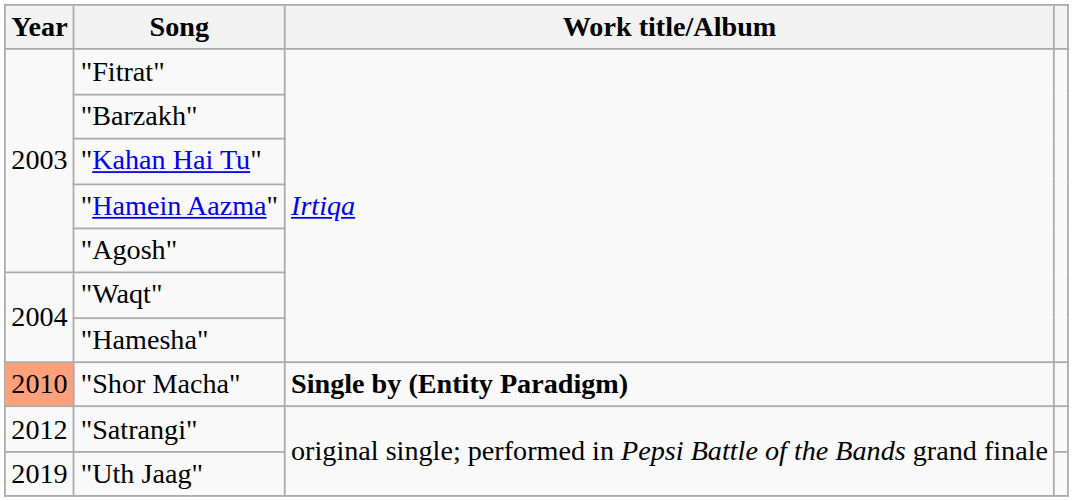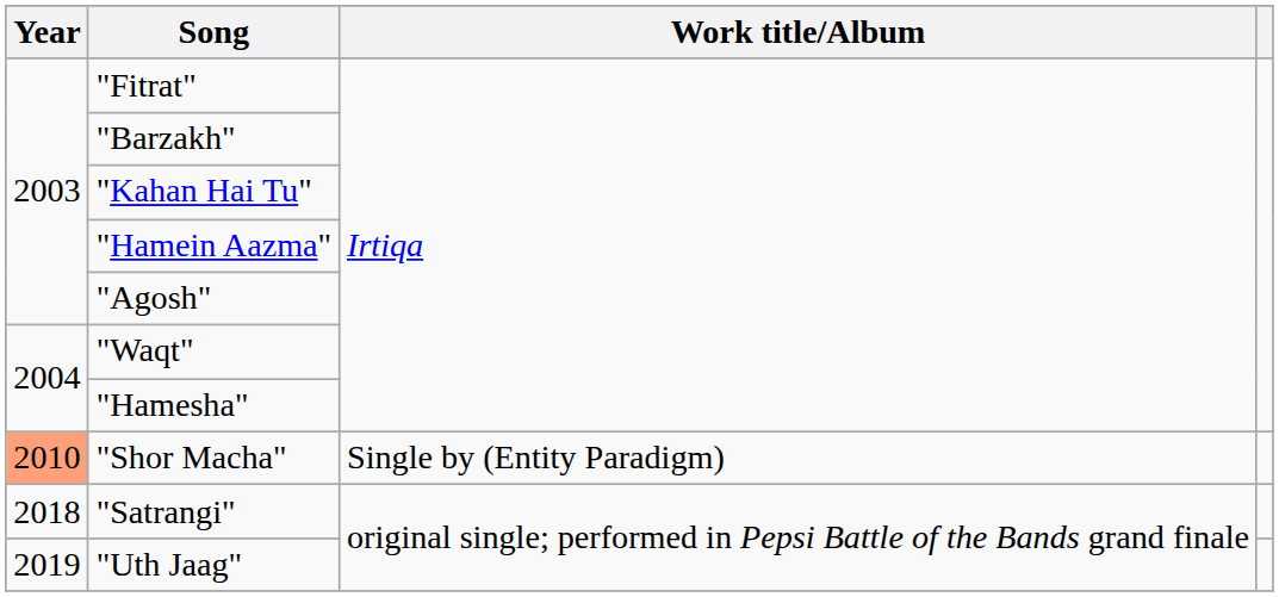"Shor Macha" | Work title/Album: bold -> normal
"Satrangi" | Year: 2012 -> 2018
